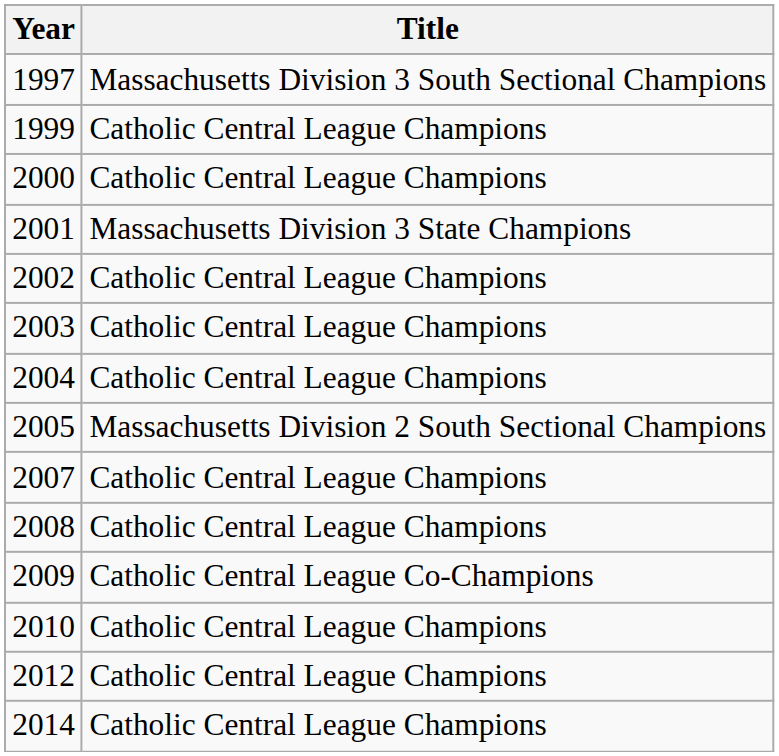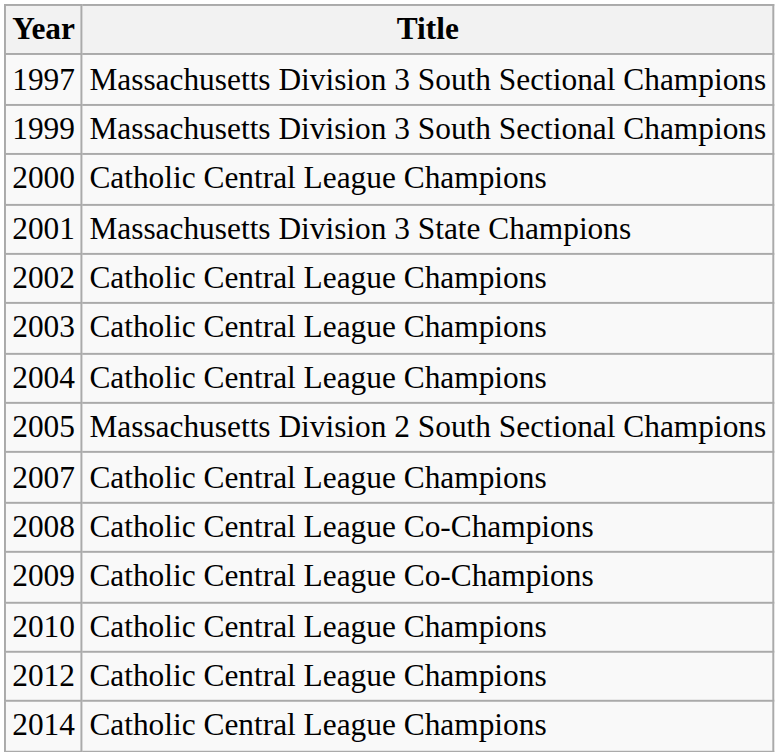1999 | Title: Catholic Central League Champions -> Massachusetts Division 3 South Sectional Champions
2008 | Title: Catholic Central League Champions -> Catholic Central League Co-Champions
